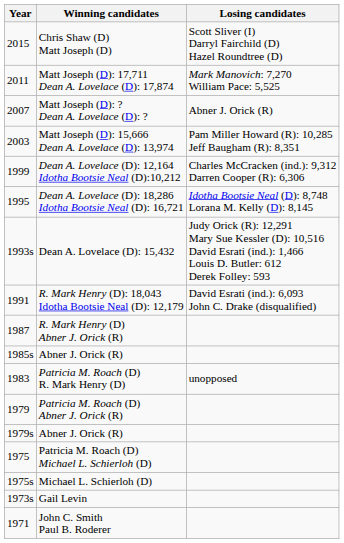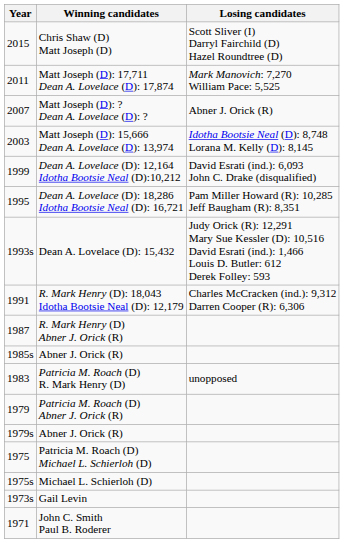Matt Joseph (D): 15,666 Dean A. Lovelace (D): 13,974 | Losing candidates: Pam Miller Howard (R): 10,285 Jeff Baugham (R): 8,351 -> Idotha Bootsie Neal (D): 8,748 Lorana M. Kelly (D): 8,145
Dean A. Lovelace (D): 12,164 Idotha Bootsie Neal (D):10,212 | Losing candidates: Charles McCracken (ind.): 9,312 Darren Cooper (R): 6,306 -> David Esrati (ind.): 6,093 John C. Drake (disqualified)
Dean A. Lovelace (D): 18,286 Idotha Bootsie Neal (D): 16,721 | Losing candidates: Idotha Bootsie Neal (D): 8,748 Lorana M. Kelly (D): 8,145 -> Pam Miller Howard (R): 10,285 Jeff Baugham (R): 8,351
R. Mark Henry (D): 18,043 Idotha Bootsie Neal (D): 12,179 | Losing candidates: David Esrati (ind.): 6,093 John C. Drake (disqualified) -> Charles McCracken (ind.): 9,312 Darren Cooper (R): 6,306
